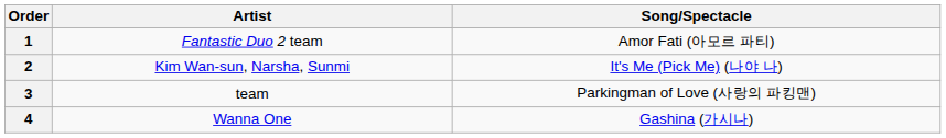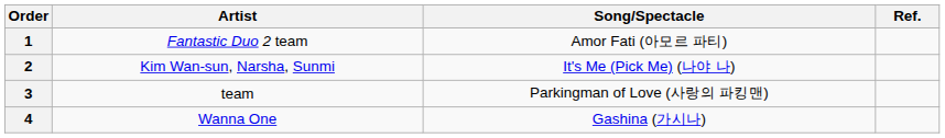+ column: Ref.
